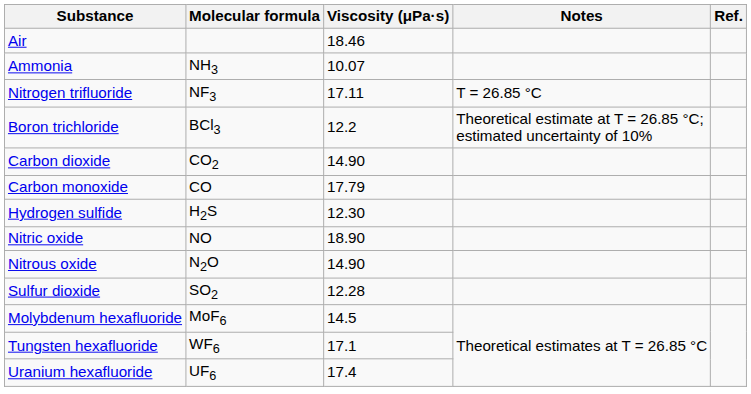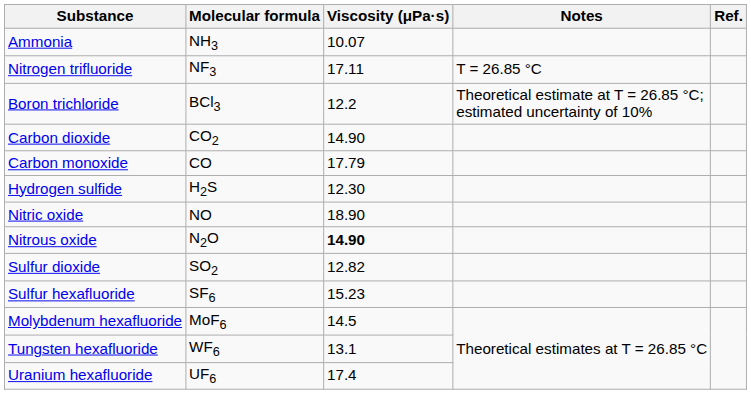- row: Air | 18.46
Nitrous oxide | Viscosity (μPa·s): normal -> bold
Sulfur dioxide | Viscosity (μPa·s): 12.28 -> 12.82
+ row: Sulfur hexafluoride | SF6 | 15.23
Tungsten hexafluoride | Viscosity (μPa·s): 17.1 -> 13.1
